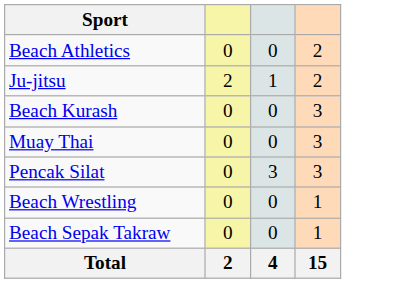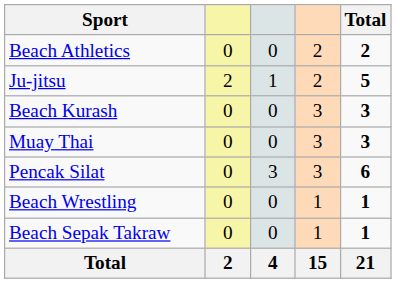+ column: Total | 2 | 5 | 3 | 3 | 6 | 1 | 1 | 21
